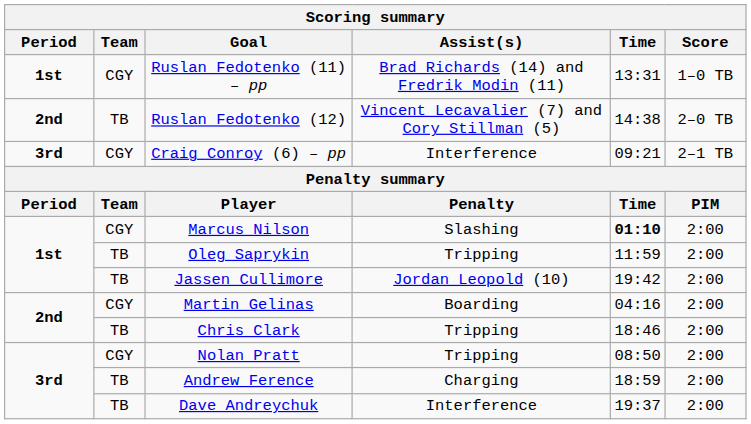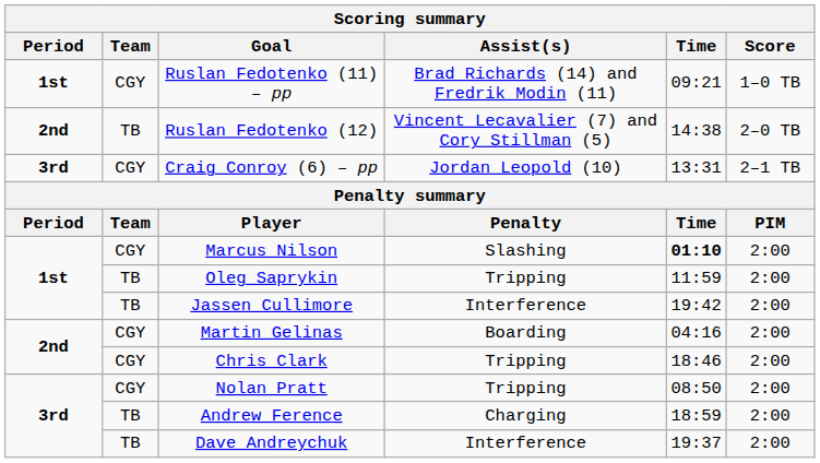Ruslan Fedotenko (11) – pp | Time: 13:31 -> 09:21
Craig Conroy (6) – pp | Assist(s): Interference -> Jordan Leopold (10)
Craig Conroy (6) – pp | Time: 09:21 -> 13:31
Jassen Cullimore | Assist(s): Jordan Leopold (10) -> Interference
Chris Clark | Team: TB -> CGY
